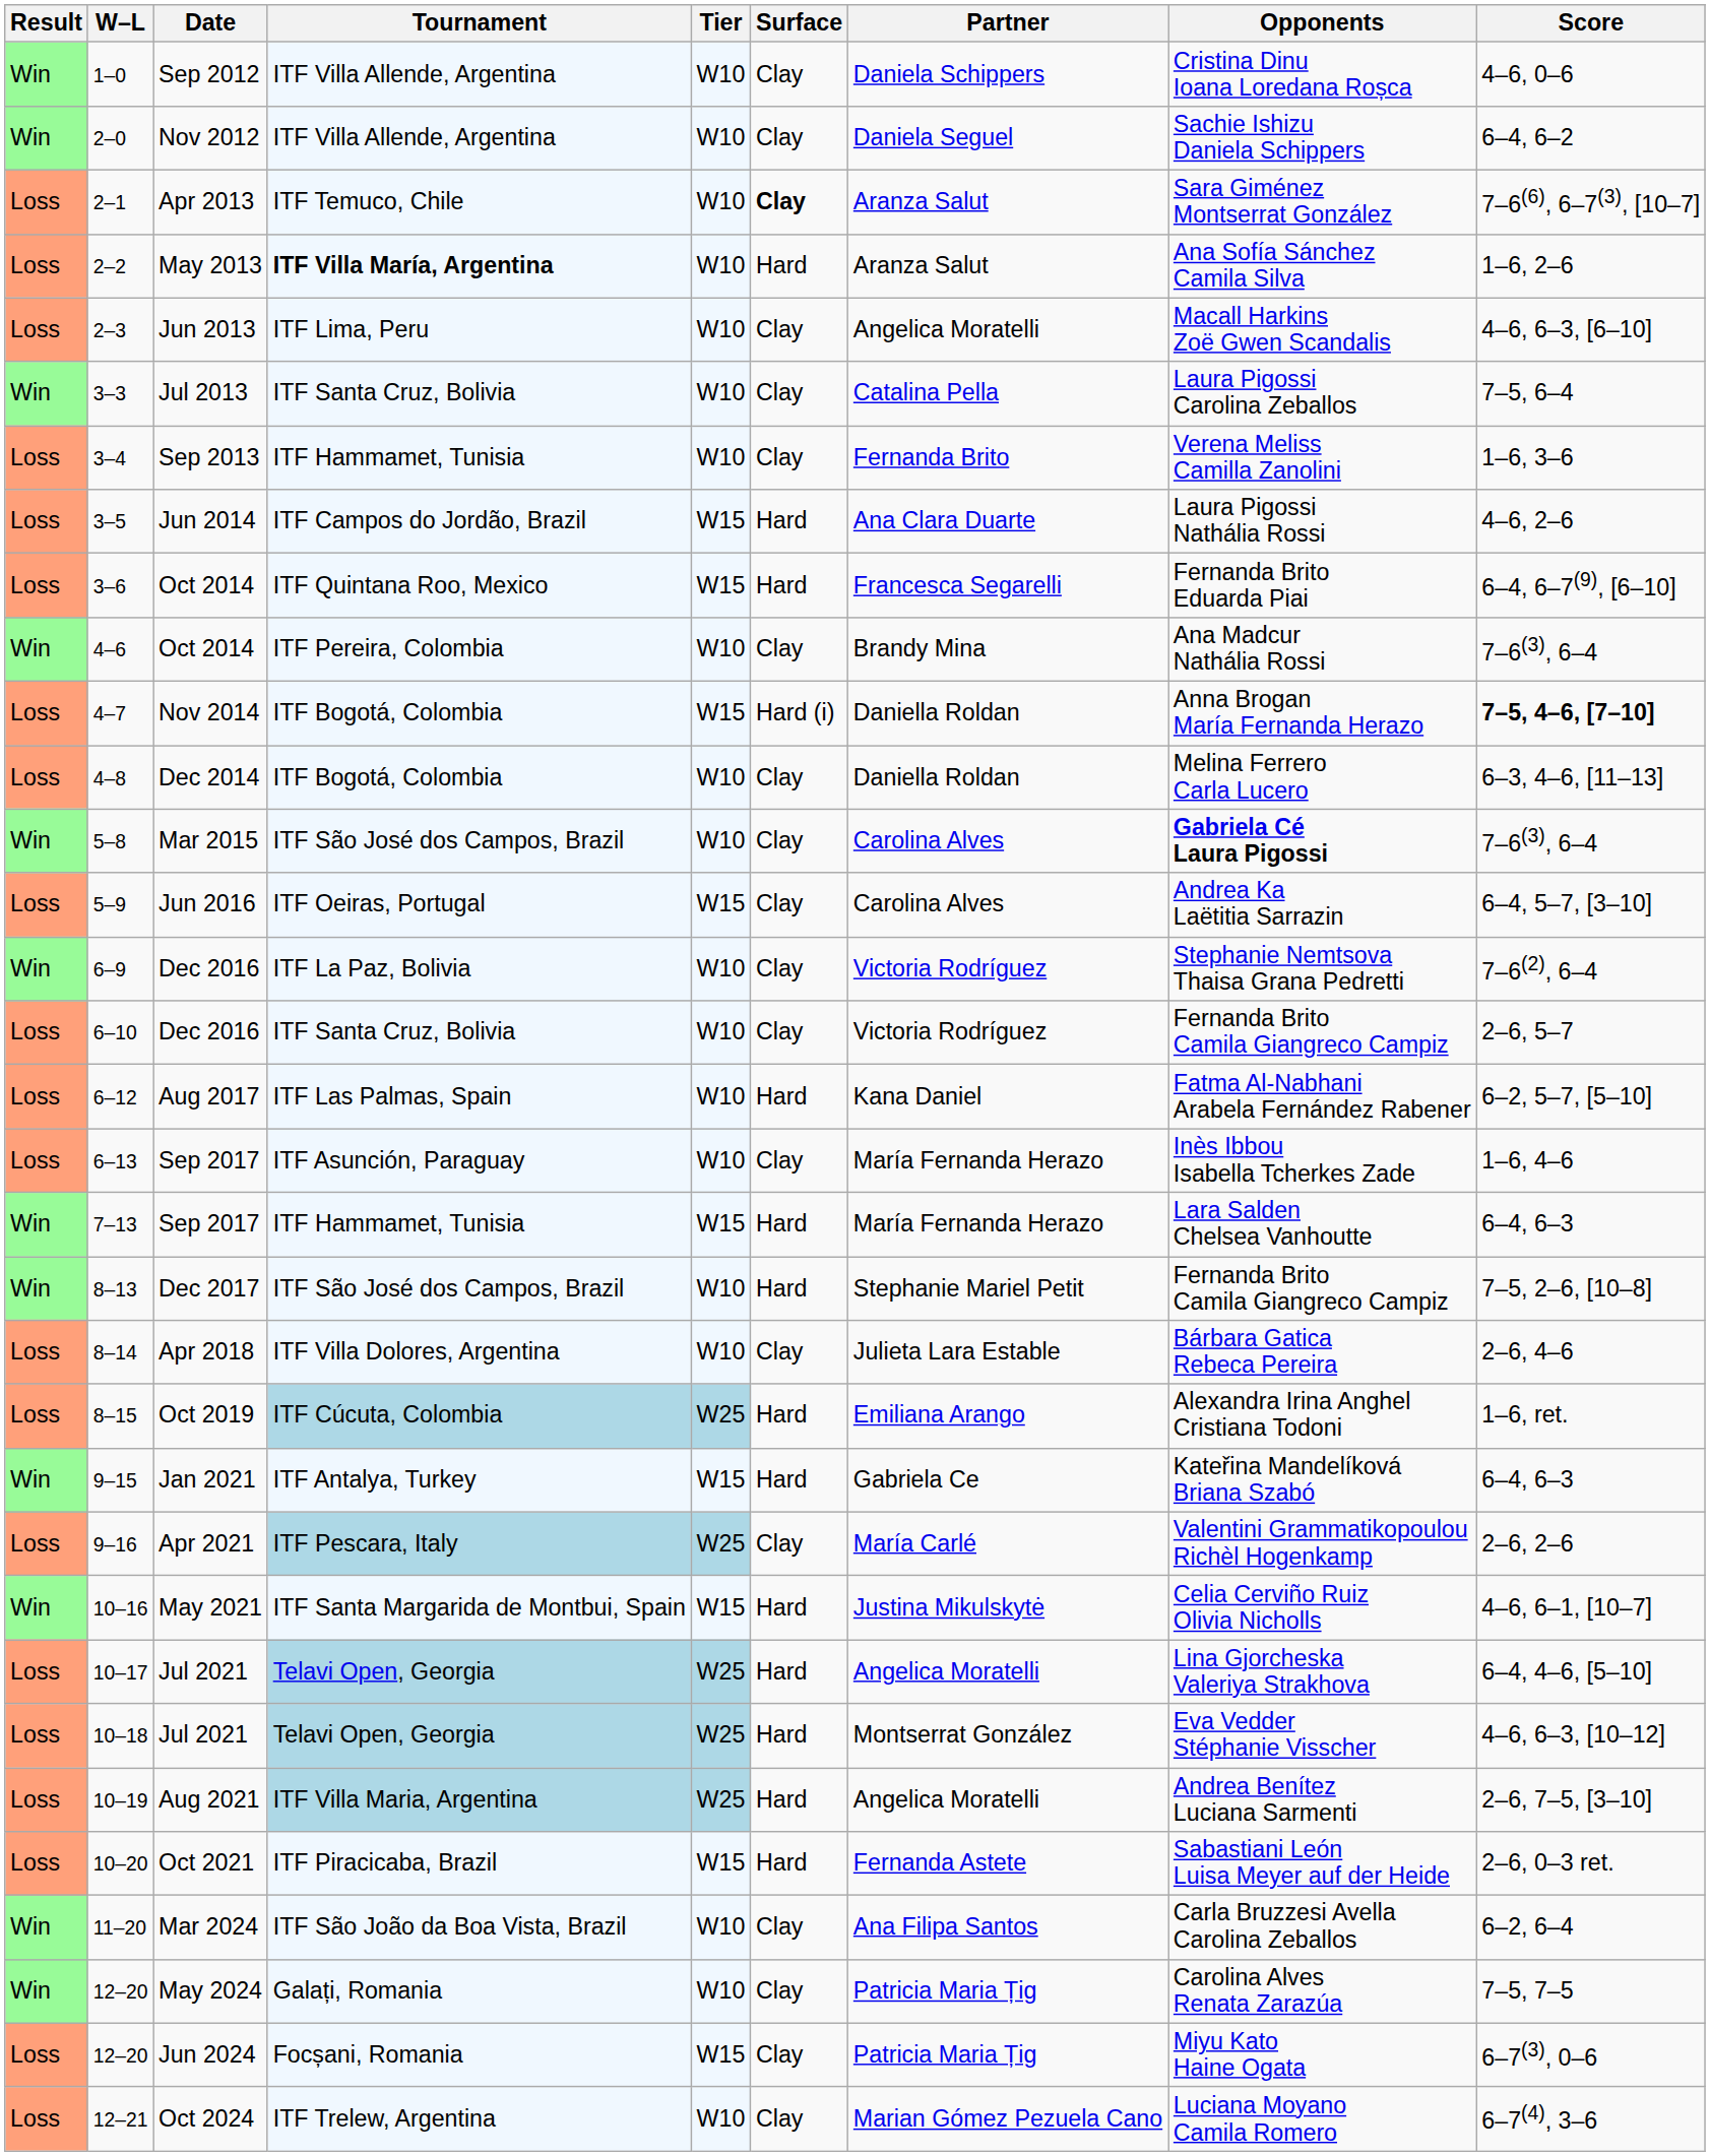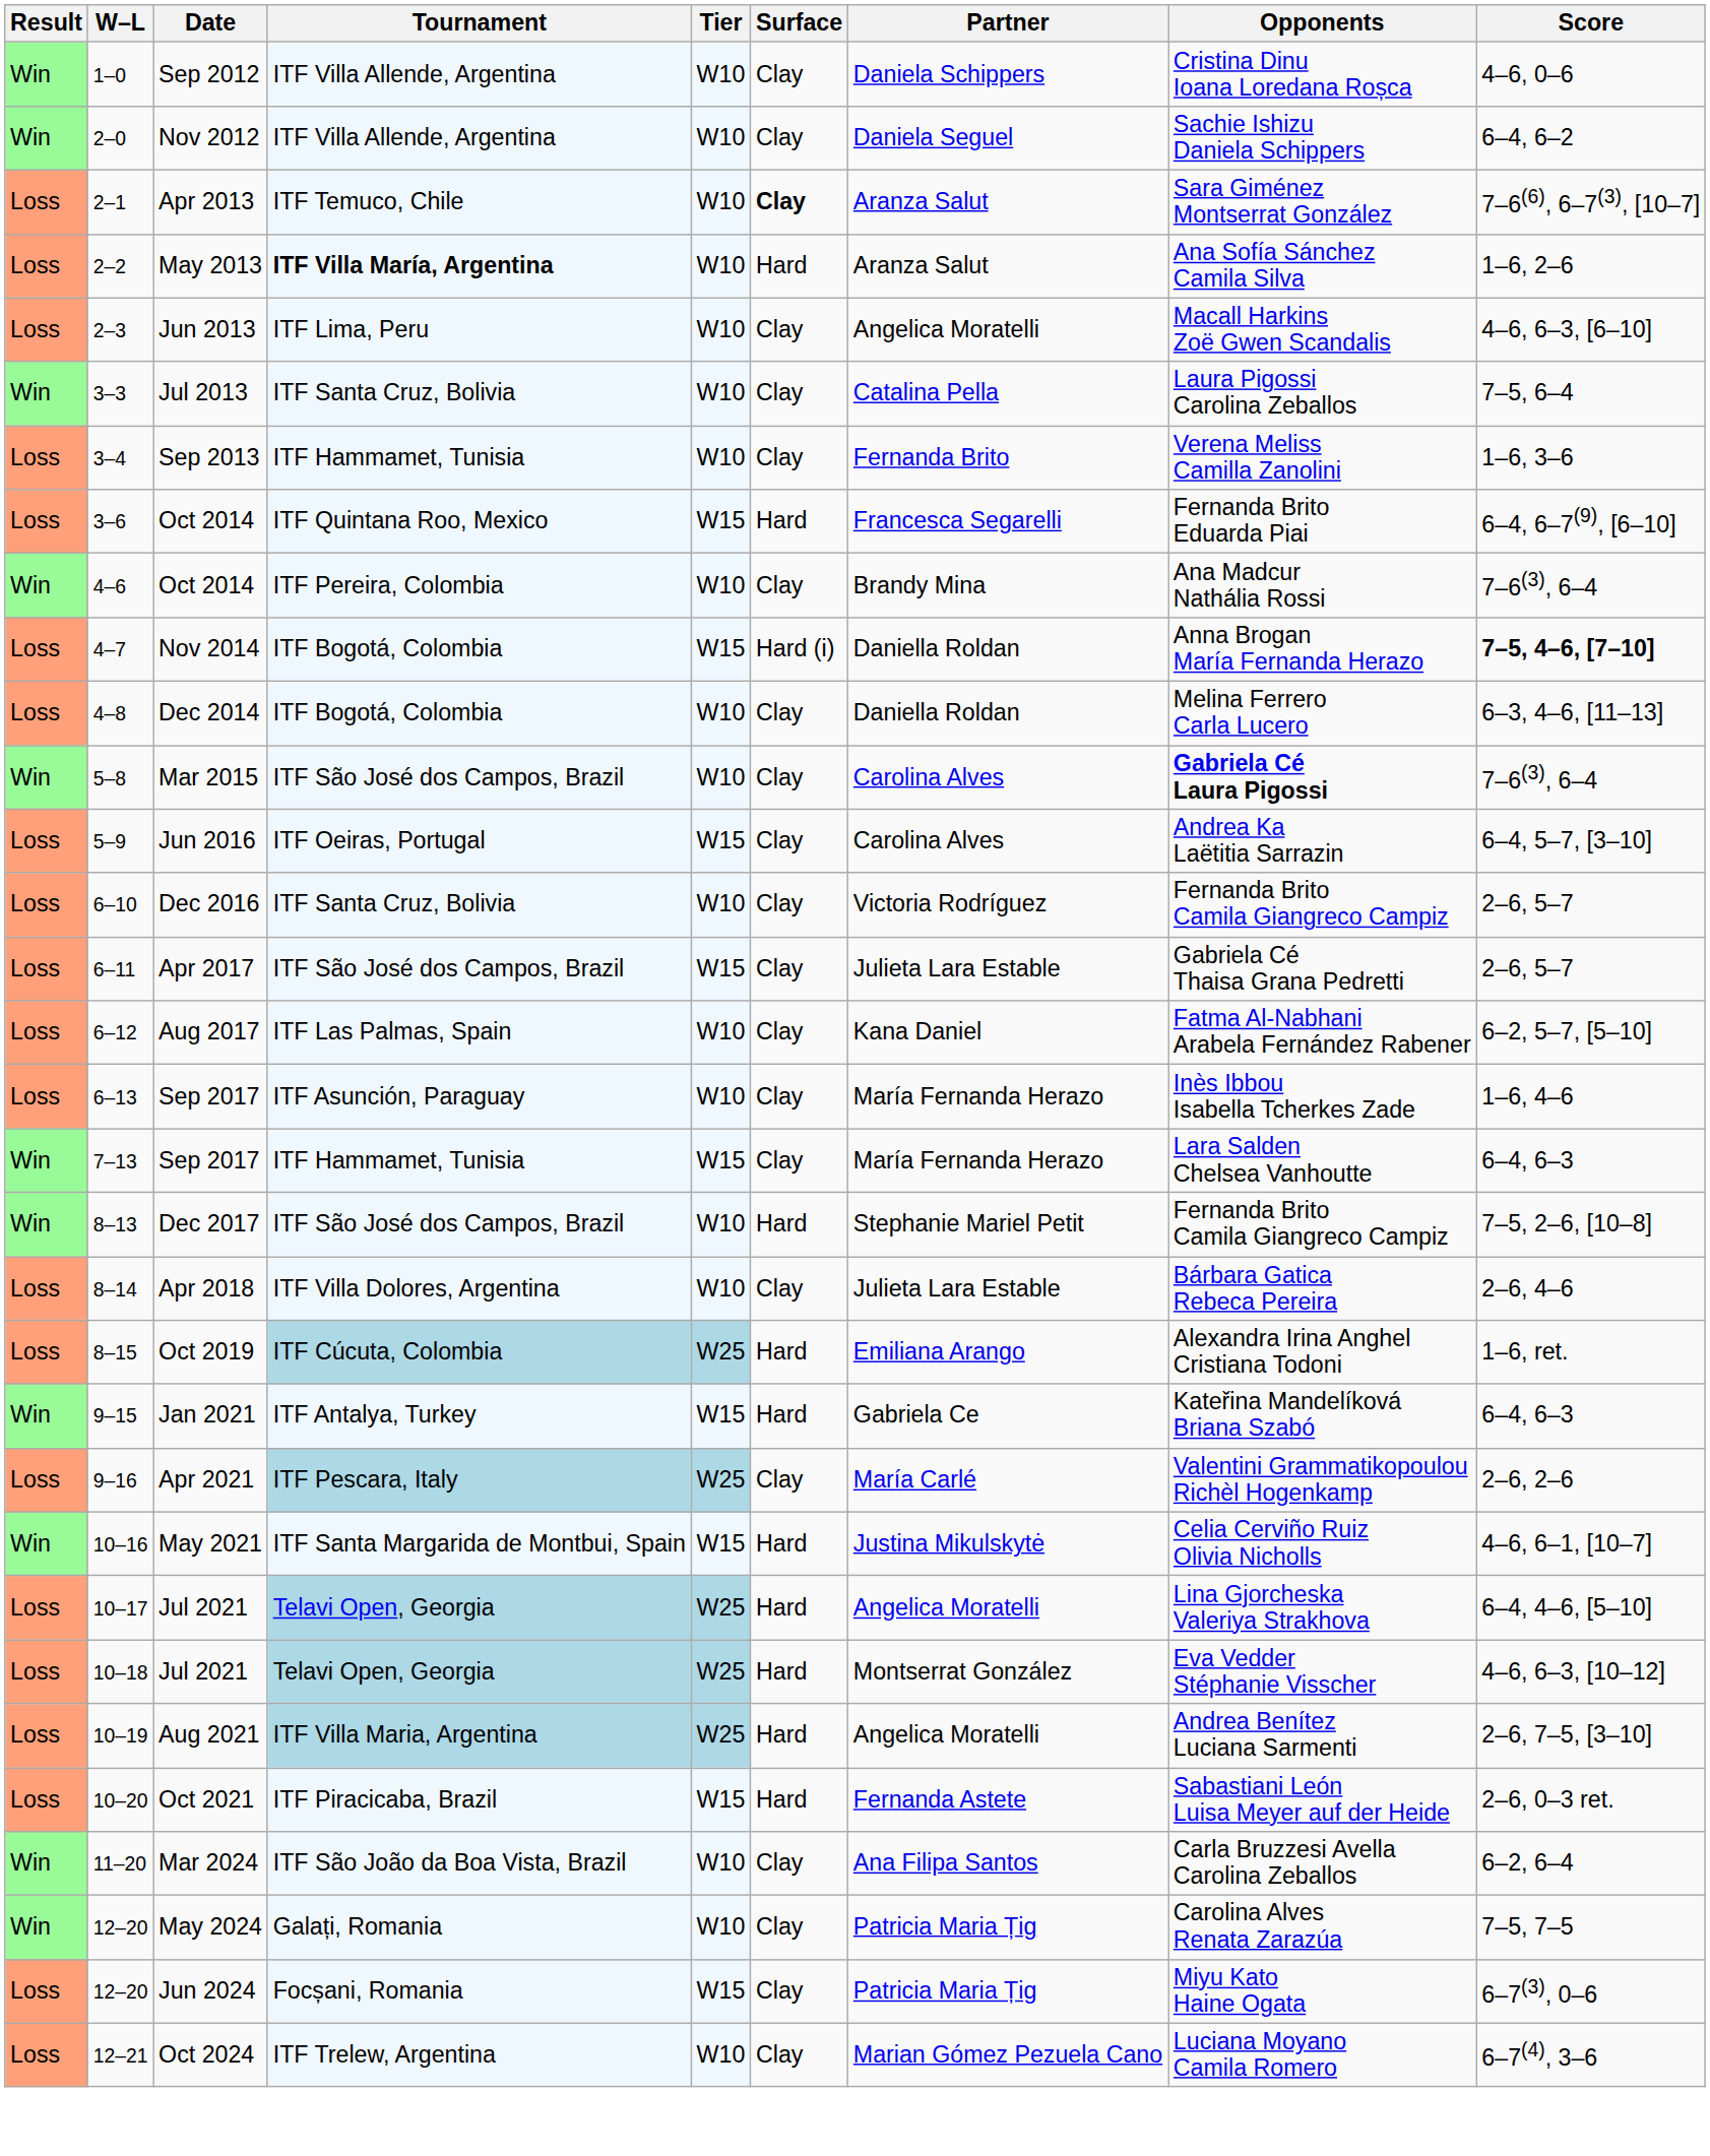- row: Loss | 3–5 | Jun 2014 | ITF Campos do Jordão, Brazil | W15 | Hard | Ana Clara Duarte | Laura Pigossi Nathália Rossi | 4–6, 2–6
- row: Win | 6–9 | Dec 2016 | ITF La Paz, Bolivia | W10 | Clay | Victoria Rodríguez | Stephanie Nemtsova Thaisa Grana Pedretti | 7–6(2), 6–4
+ row: Loss | 6–11 | Apr 2017 | ITF São José dos Campos, Brazil | W15 | Clay | Julieta Lara Estable | Gabriela Cé Thaisa Grana Pedretti | 2–6, 5–7
6–12 | Surface: Hard -> Clay
7–13 | Surface: Hard -> Clay
